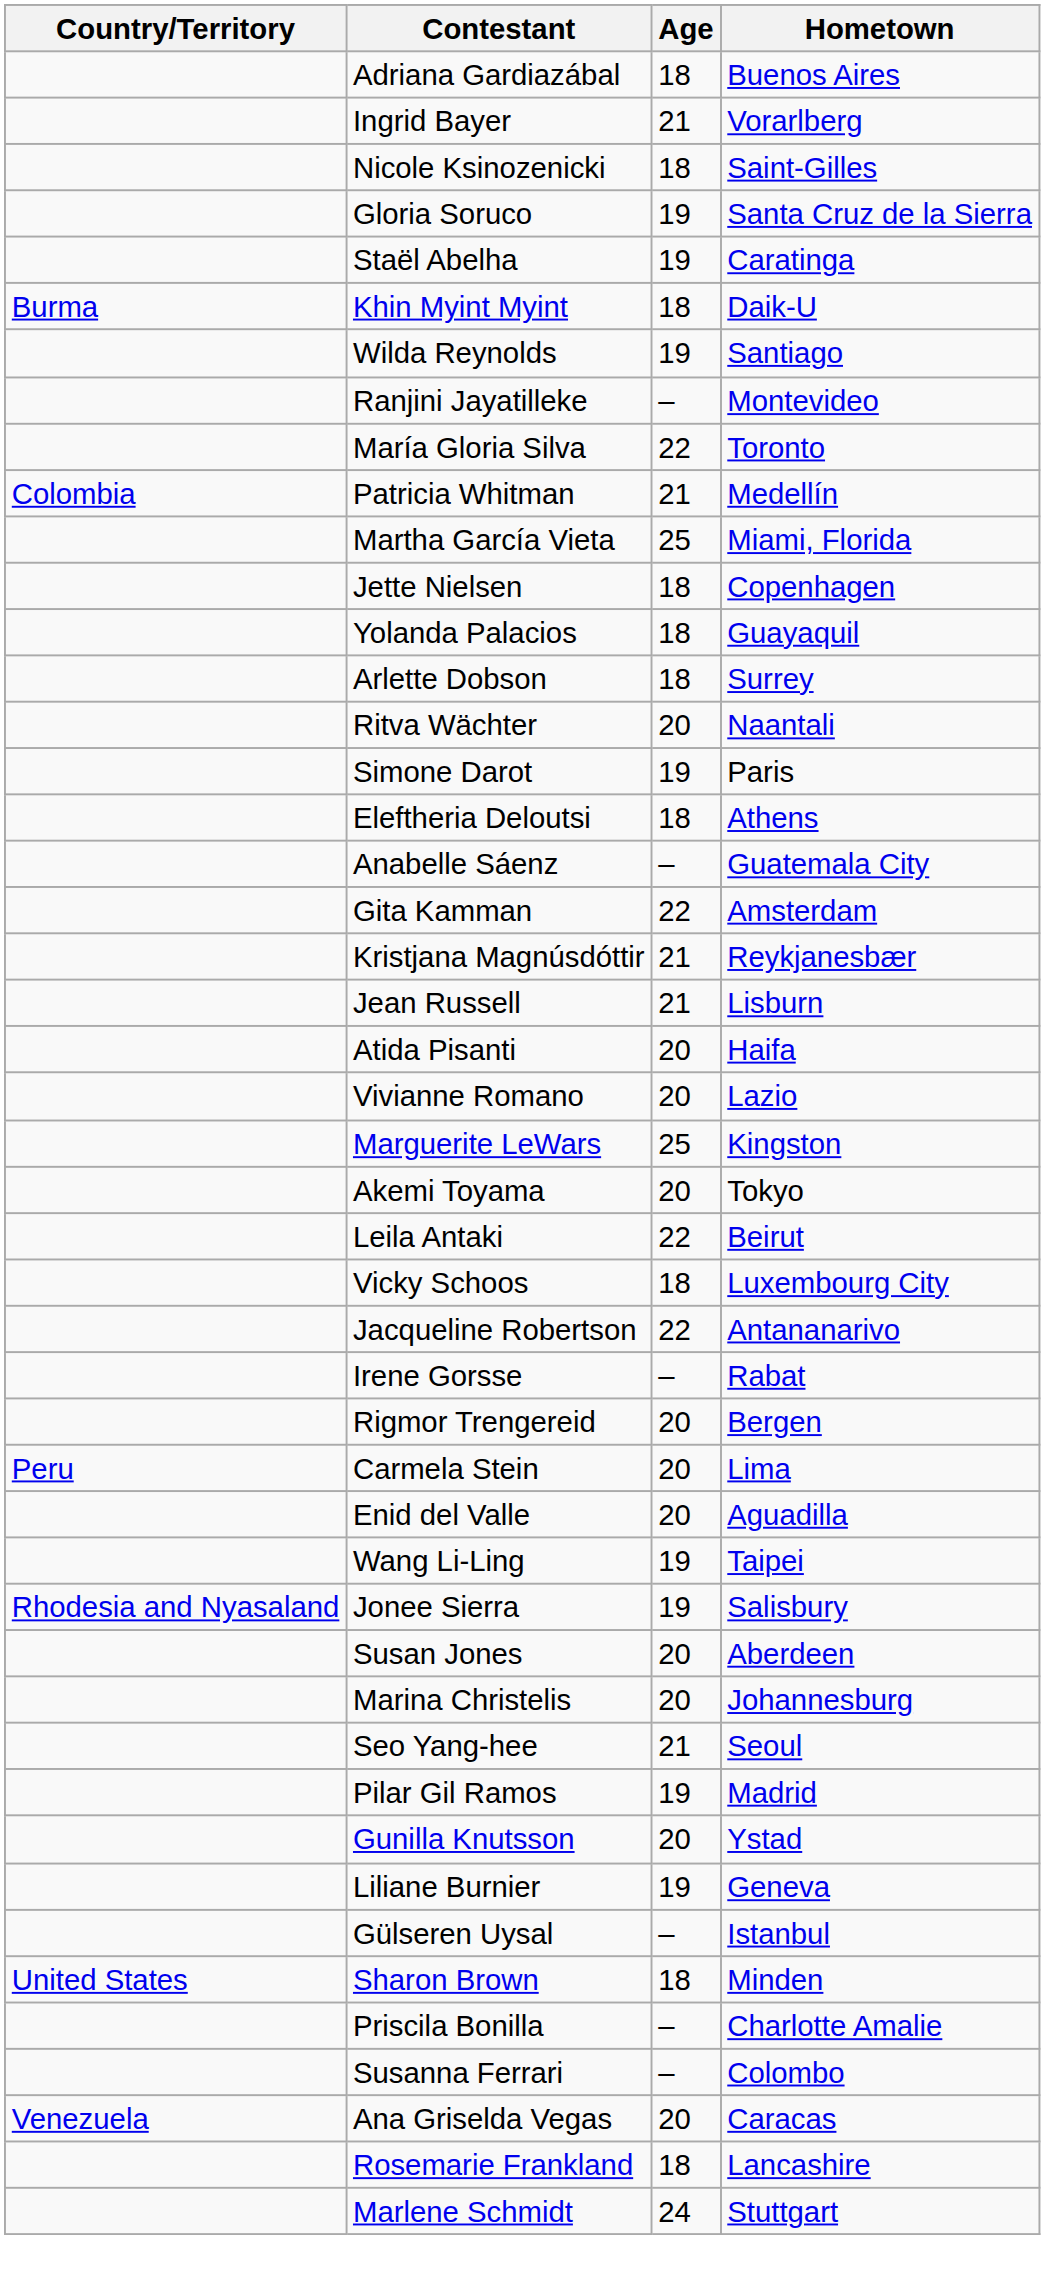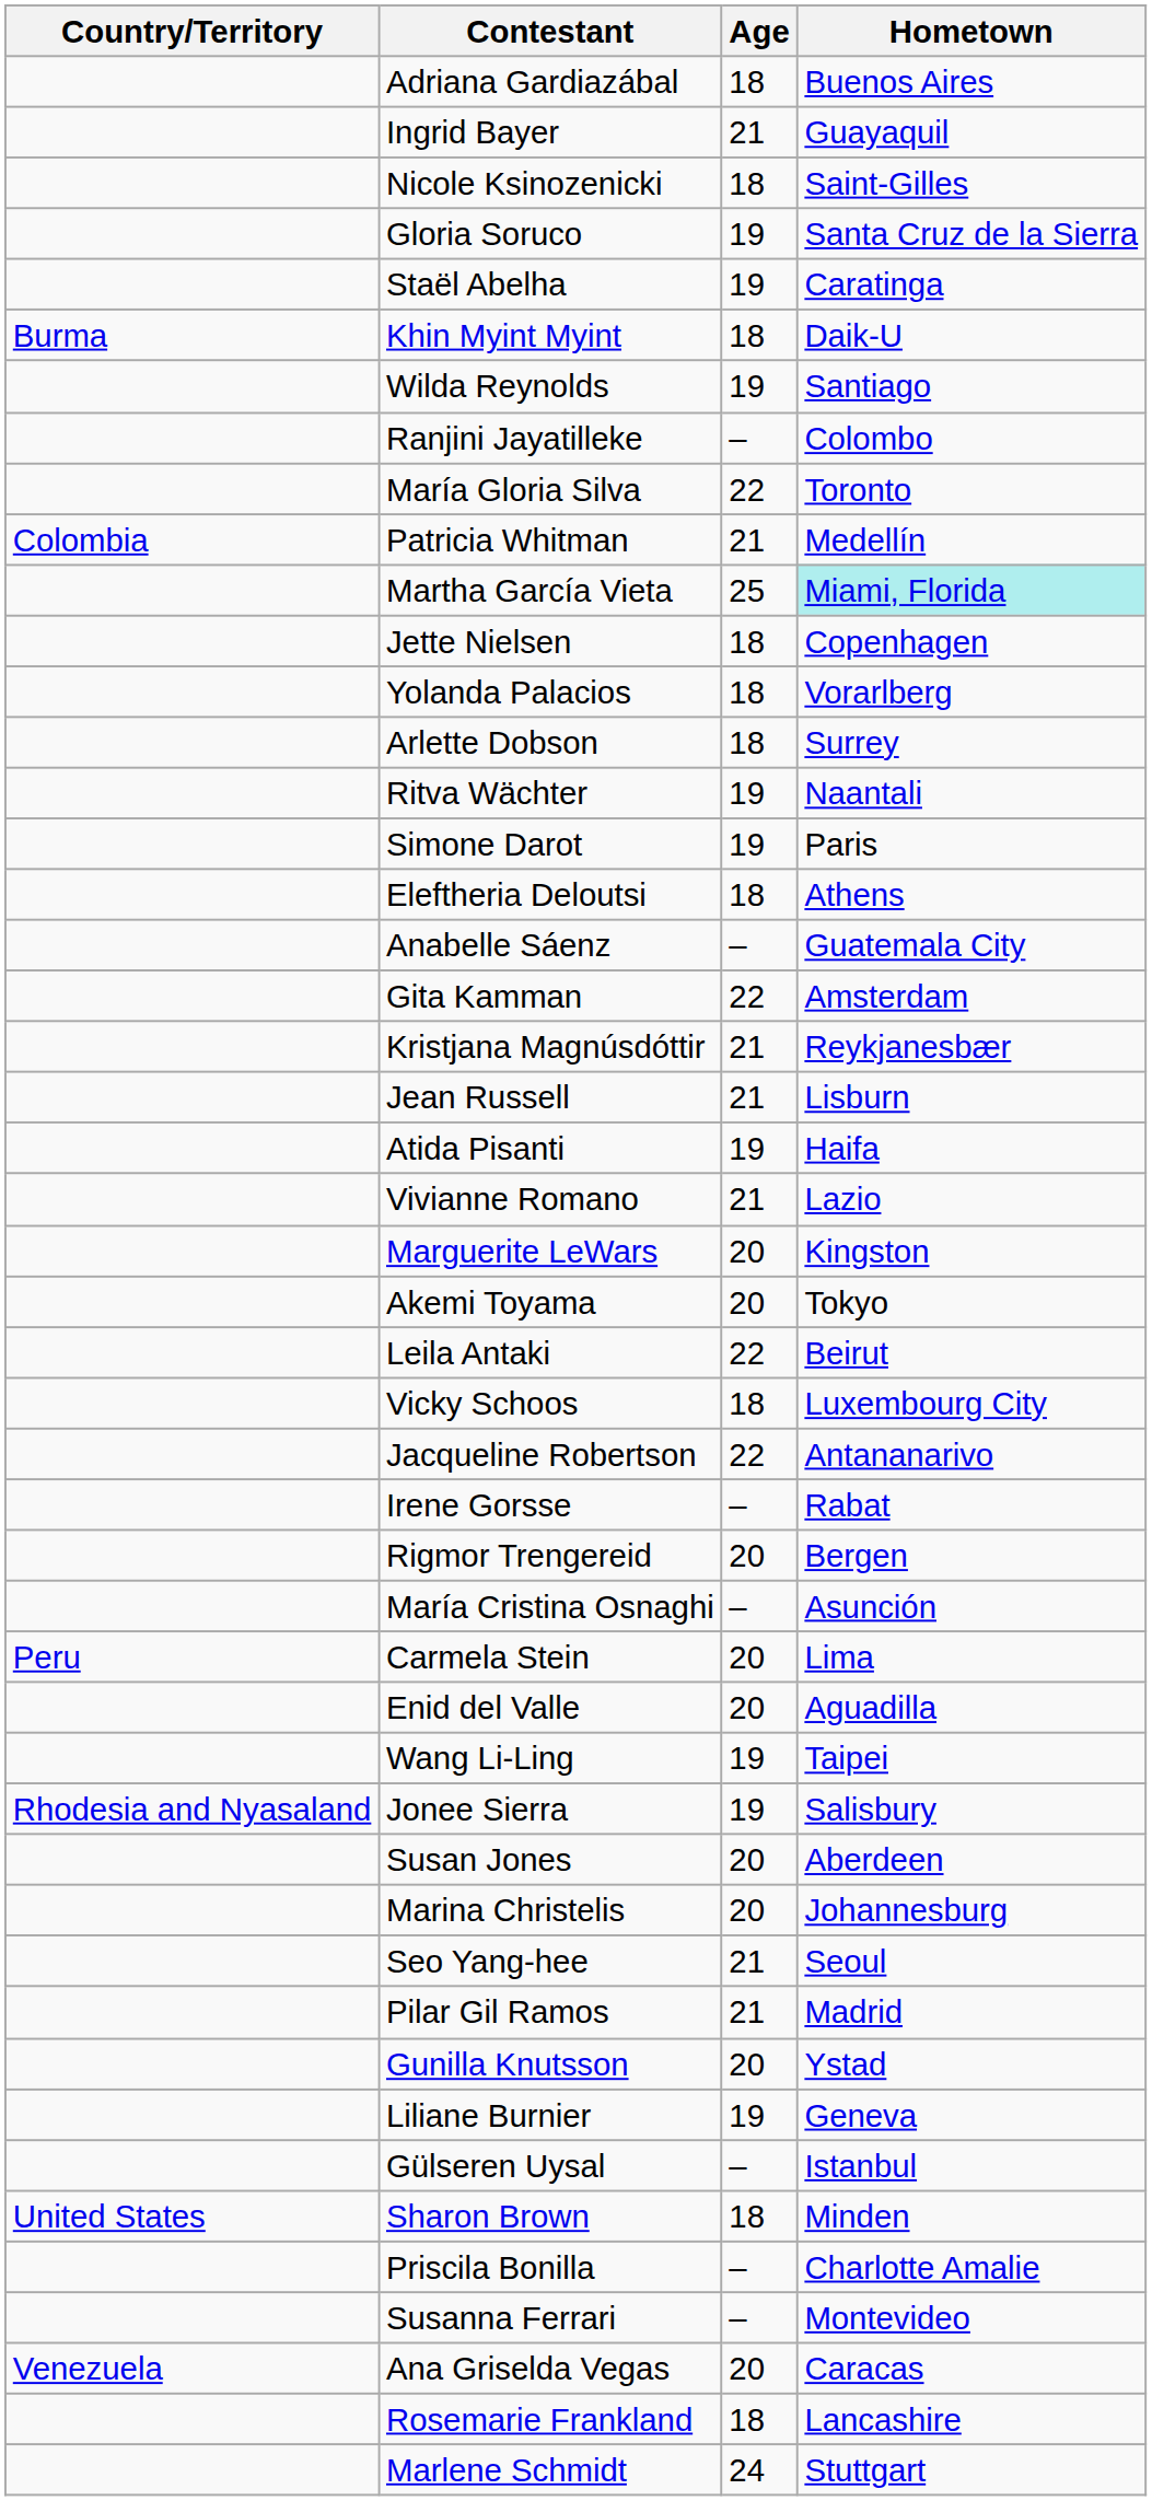Ingrid Bayer | Hometown: Vorarlberg -> Guayaquil
Ranjini Jayatilleke | Hometown: Montevideo -> Colombo
Martha García Vieta | Hometown: no background -> paleturquoise background
Yolanda Palacios | Hometown: Guayaquil -> Vorarlberg
Ritva Wächter | Age: 20 -> 19
Atida Pisanti | Age: 20 -> 19
Vivianne Romano | Age: 20 -> 21
Marguerite LeWars | Age: 25 -> 20
+ row: María Cristina Osnaghi | – | Asunción
Pilar Gil Ramos | Age: 19 -> 21
Susanna Ferrari | Hometown: Colombo -> Montevideo
